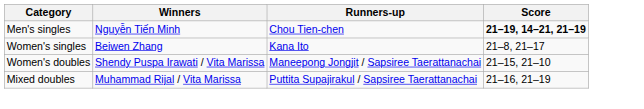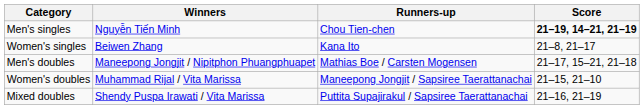+ row: Men's doubles | Maneepong Jongjit / Nipitphon Phuangphuapet | Mathias Boe / Carsten Mogensen | 21–17, 15–21, 21–18
Women's doubles | Winners: Shendy Puspa Irawati / Vita Marissa -> Muhammad Rijal / Vita Marissa
Mixed doubles | Winners: Muhammad Rijal / Vita Marissa -> Shendy Puspa Irawati / Vita Marissa
